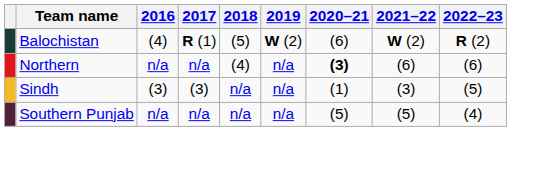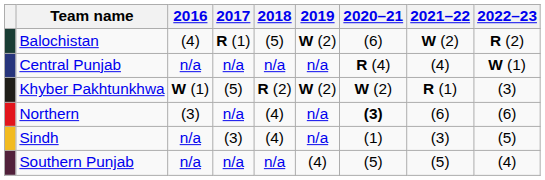+ row: Central Punjab | n/a | n/a | n/a | n/a | R (4) | (4) | W (1)
+ row: Khyber Pakhtunkhwa | W (1) | (5) | R (2) | W (2) | W (2) | R (1) | (3)
Northern | 2016: n/a -> (3)
Sindh | 2016: (3) -> n/a
Sindh | 2018: n/a -> (4)
Southern Punjab | 2019: n/a -> (4)
